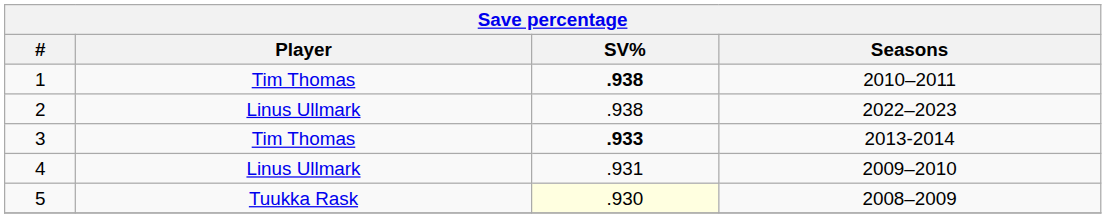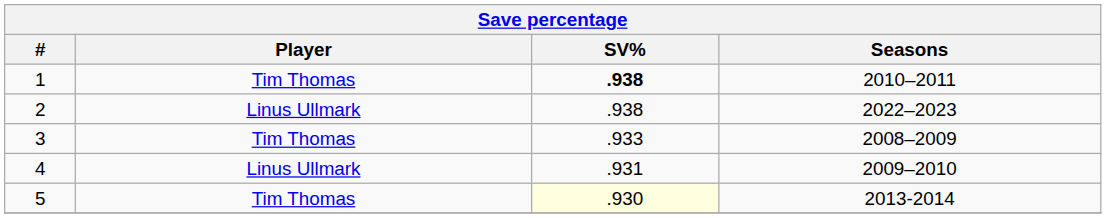3 | SV%: bold -> normal
3 | Seasons: 2013-2014 -> 2008–2009
5 | Player: Tuukka Rask -> Tim Thomas
5 | Seasons: 2008–2009 -> 2013-2014
